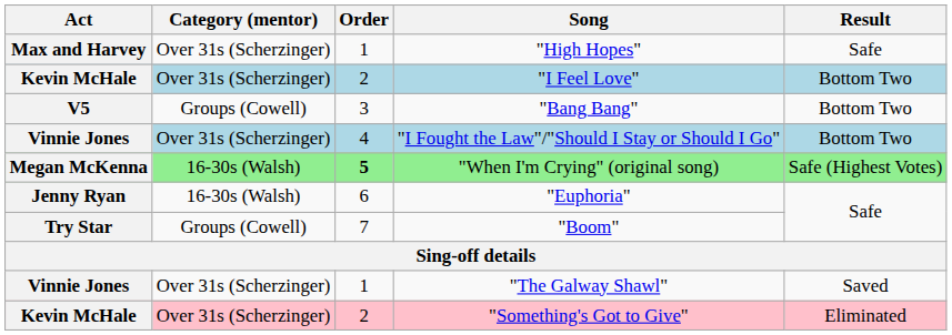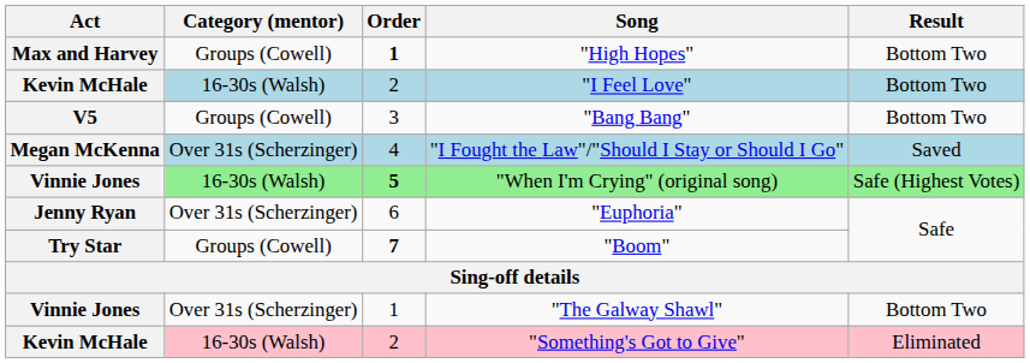"High Hopes" | Category (mentor): Over 31s (Scherzinger) -> Groups (Cowell)
"High Hopes" | Order: normal -> bold
"High Hopes" | Result: Safe -> Bottom Two
"I Feel Love" | Category (mentor): Over 31s (Scherzinger) -> 16-30s (Walsh)
"I Fought the Law"/"Should I Stay or Should I Go" | Act: Vinnie Jones -> Megan McKenna
"I Fought the Law"/"Should I Stay or Should I Go" | Result: Bottom Two -> Saved
"When I'm Crying" (original song) | Act: Megan McKenna -> Vinnie Jones
"Euphoria" | Category (mentor): 16-30s (Walsh) -> Over 31s (Scherzinger)
"Boom" | Order: normal -> bold
"The Galway Shawl" | Result: Saved -> Bottom Two
"Something's Got to Give" | Category (mentor): Over 31s (Scherzinger) -> 16-30s (Walsh)
